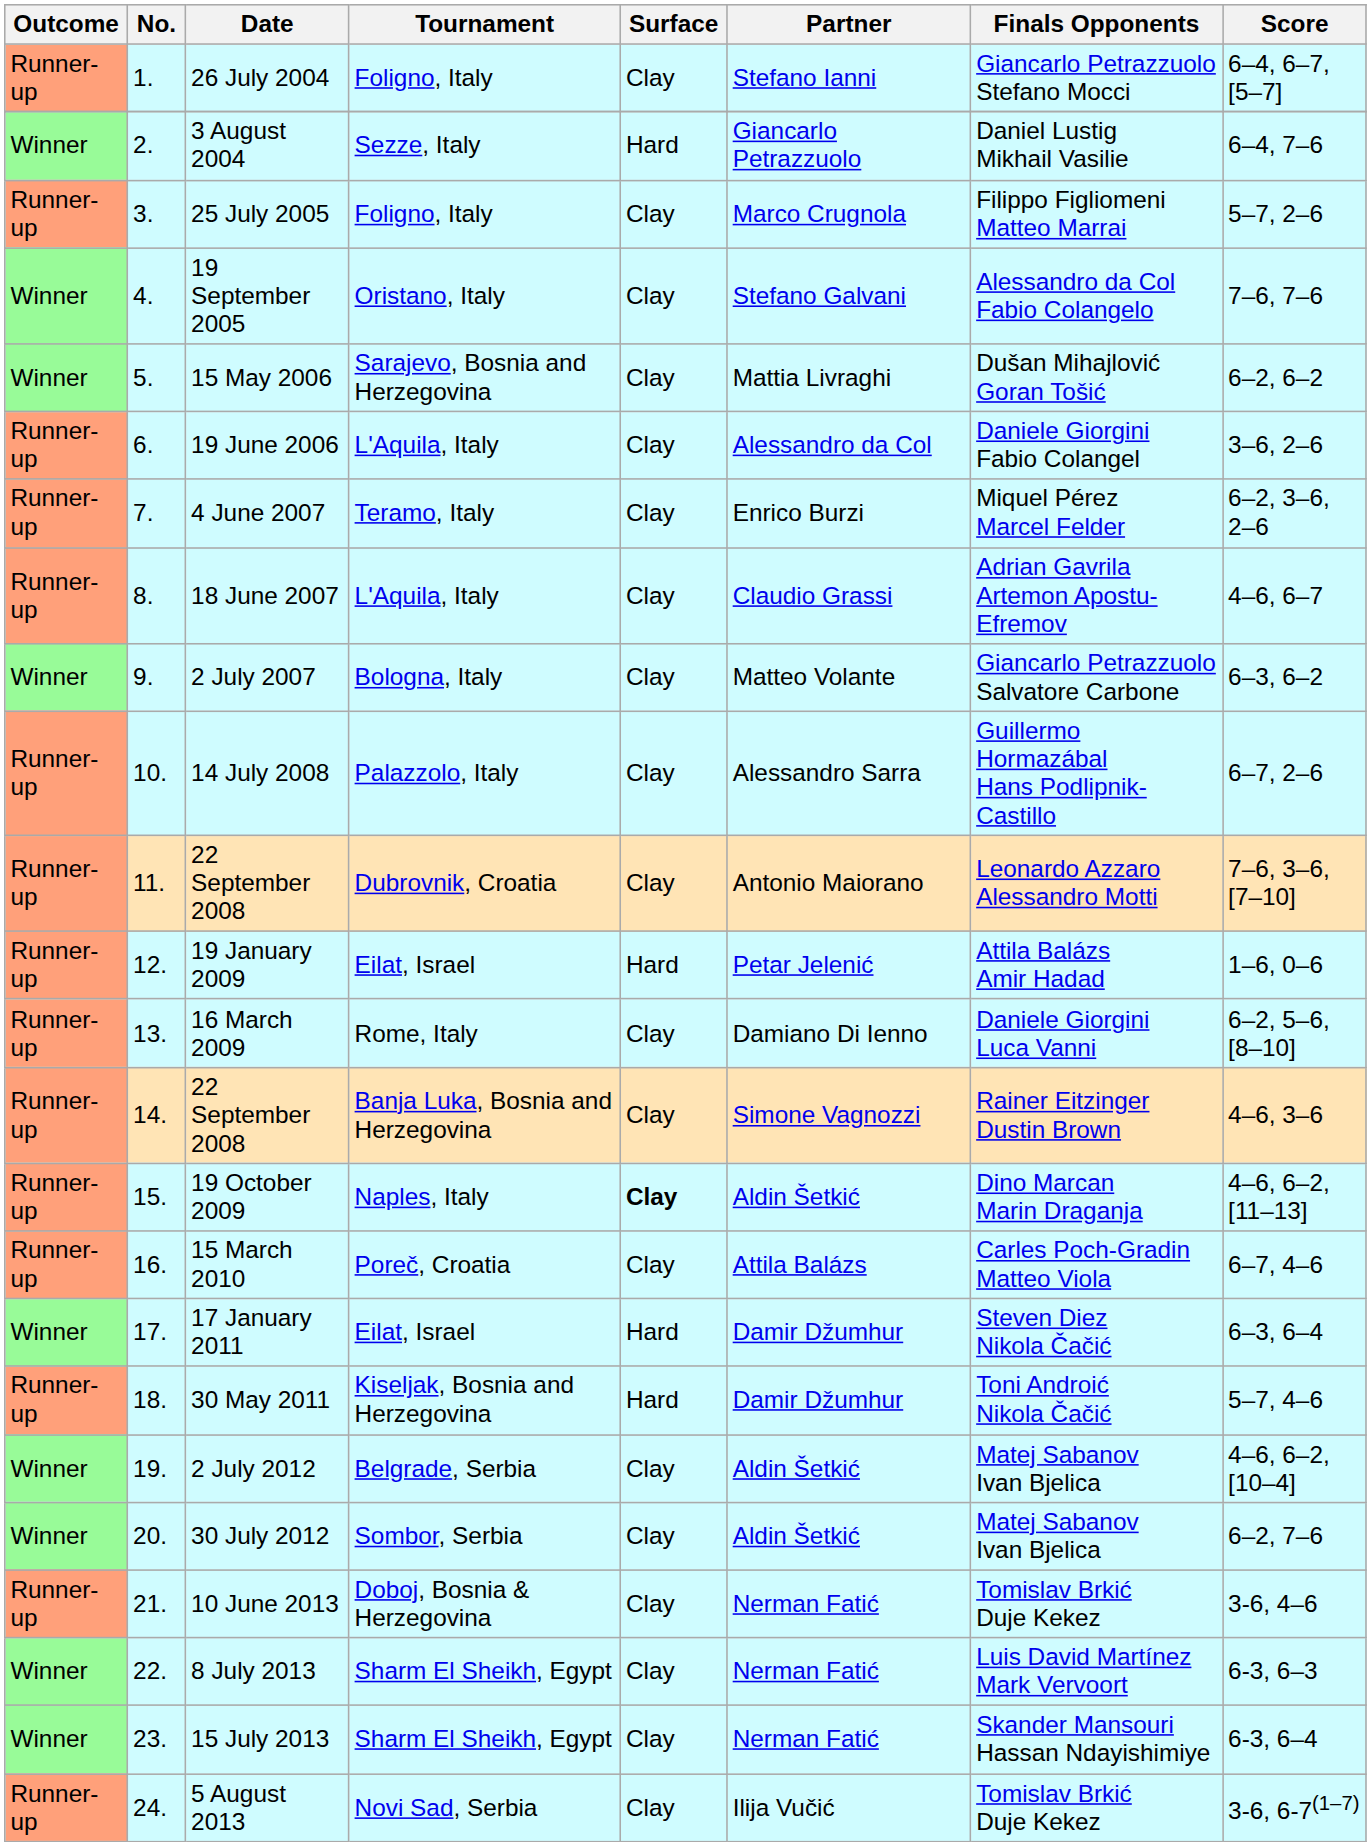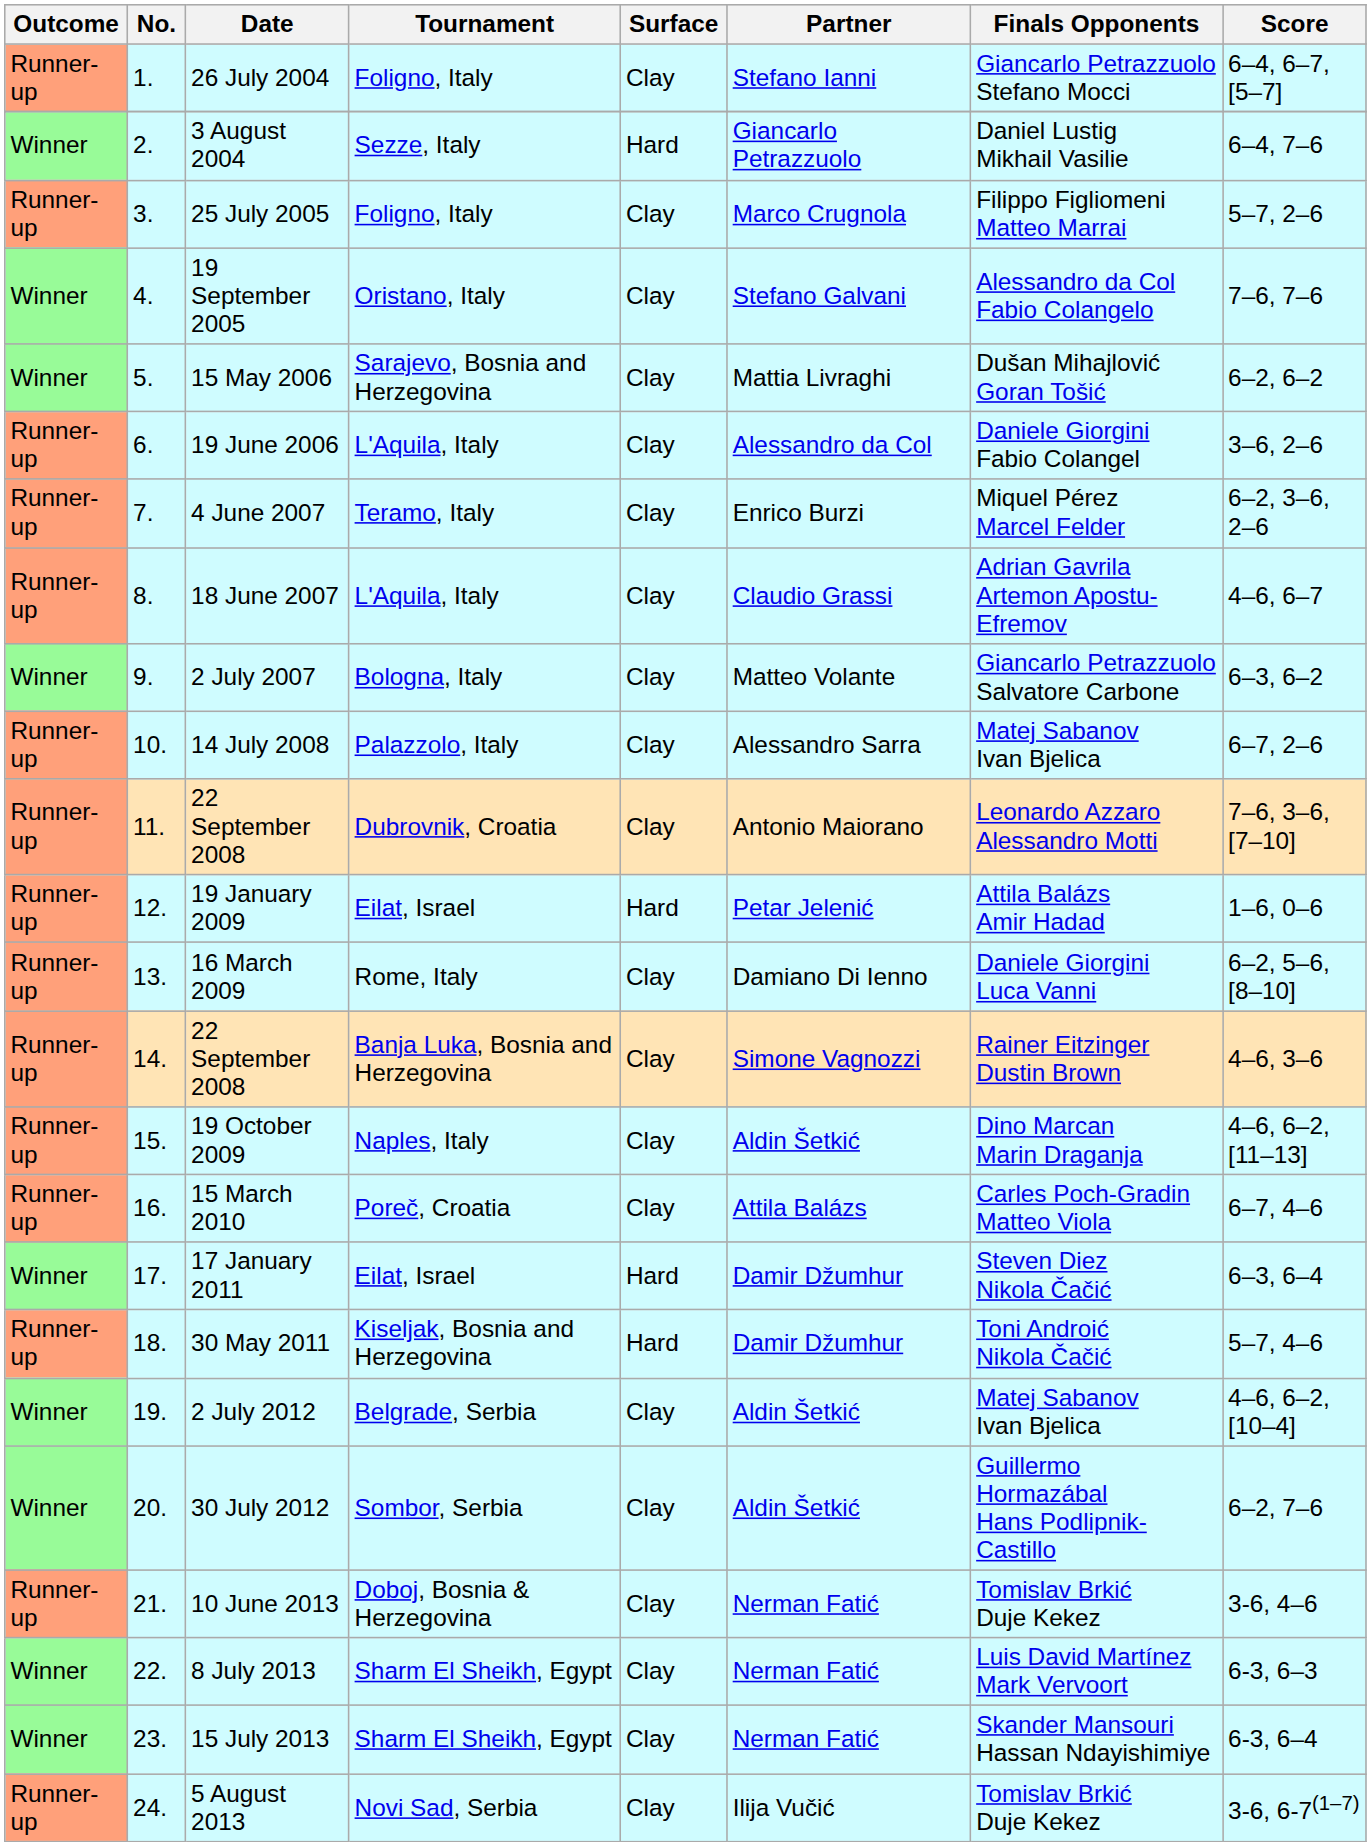14 July 2008 | Finals Opponents: Guillermo Hormazábal Hans Podlipnik-Castillo -> Matej Sabanov Ivan Bjelica
19 October 2009 | Surface: bold -> normal
30 July 2012 | Finals Opponents: Matej Sabanov Ivan Bjelica -> Guillermo Hormazábal Hans Podlipnik-Castillo
